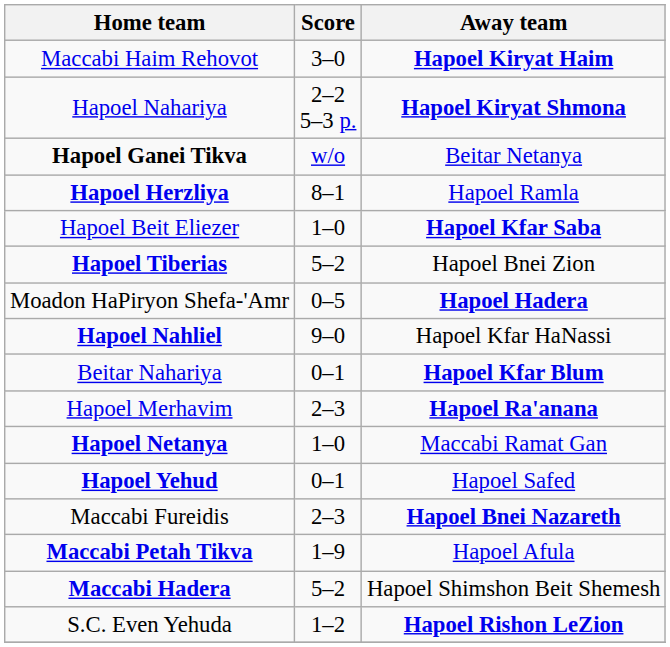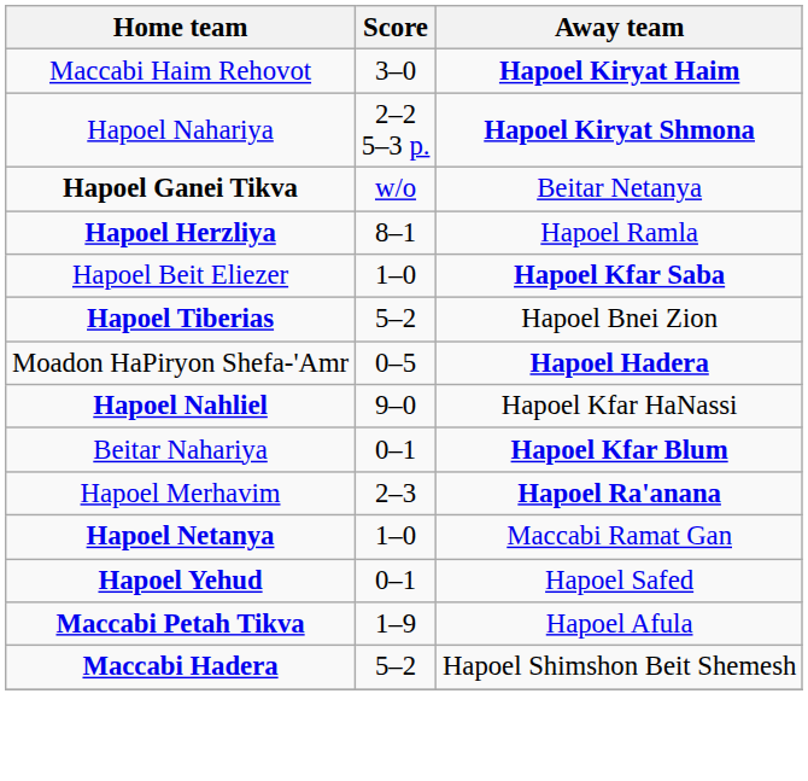- row: Maccabi Fureidis | 2–3 | Hapoel Bnei Nazareth
- row: S.C. Even Yehuda | 1–2 | Hapoel Rishon LeZion
